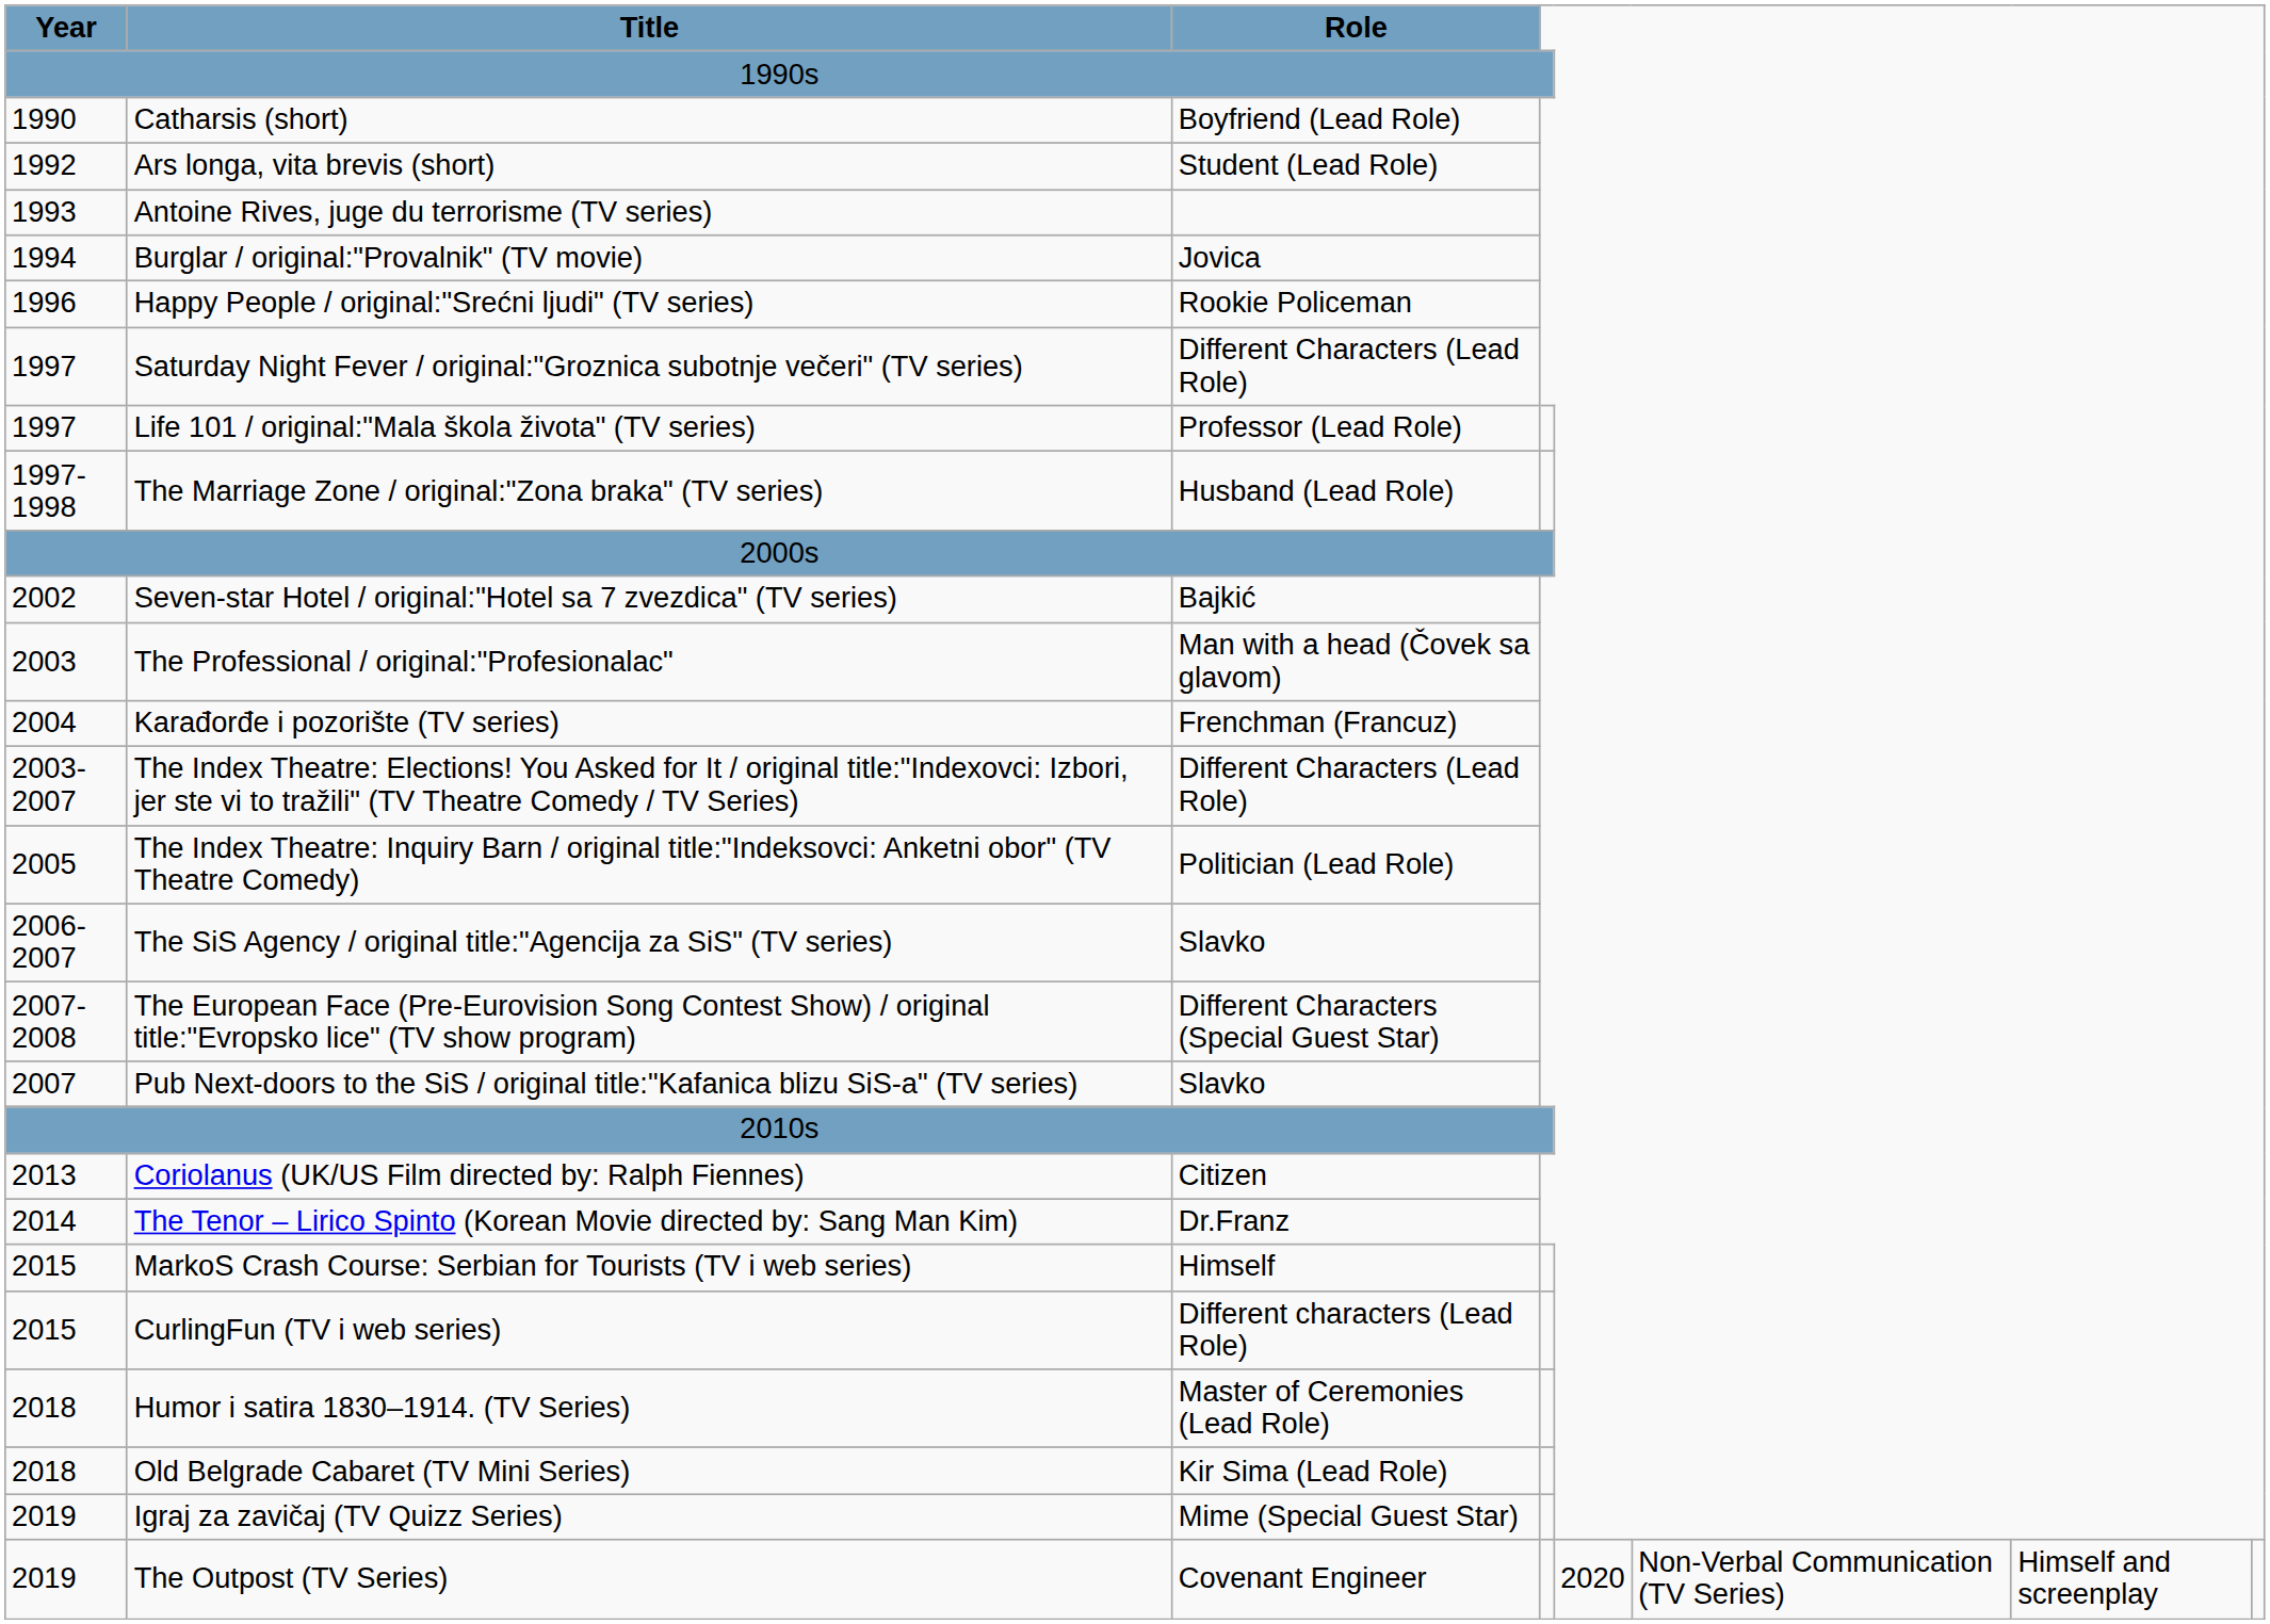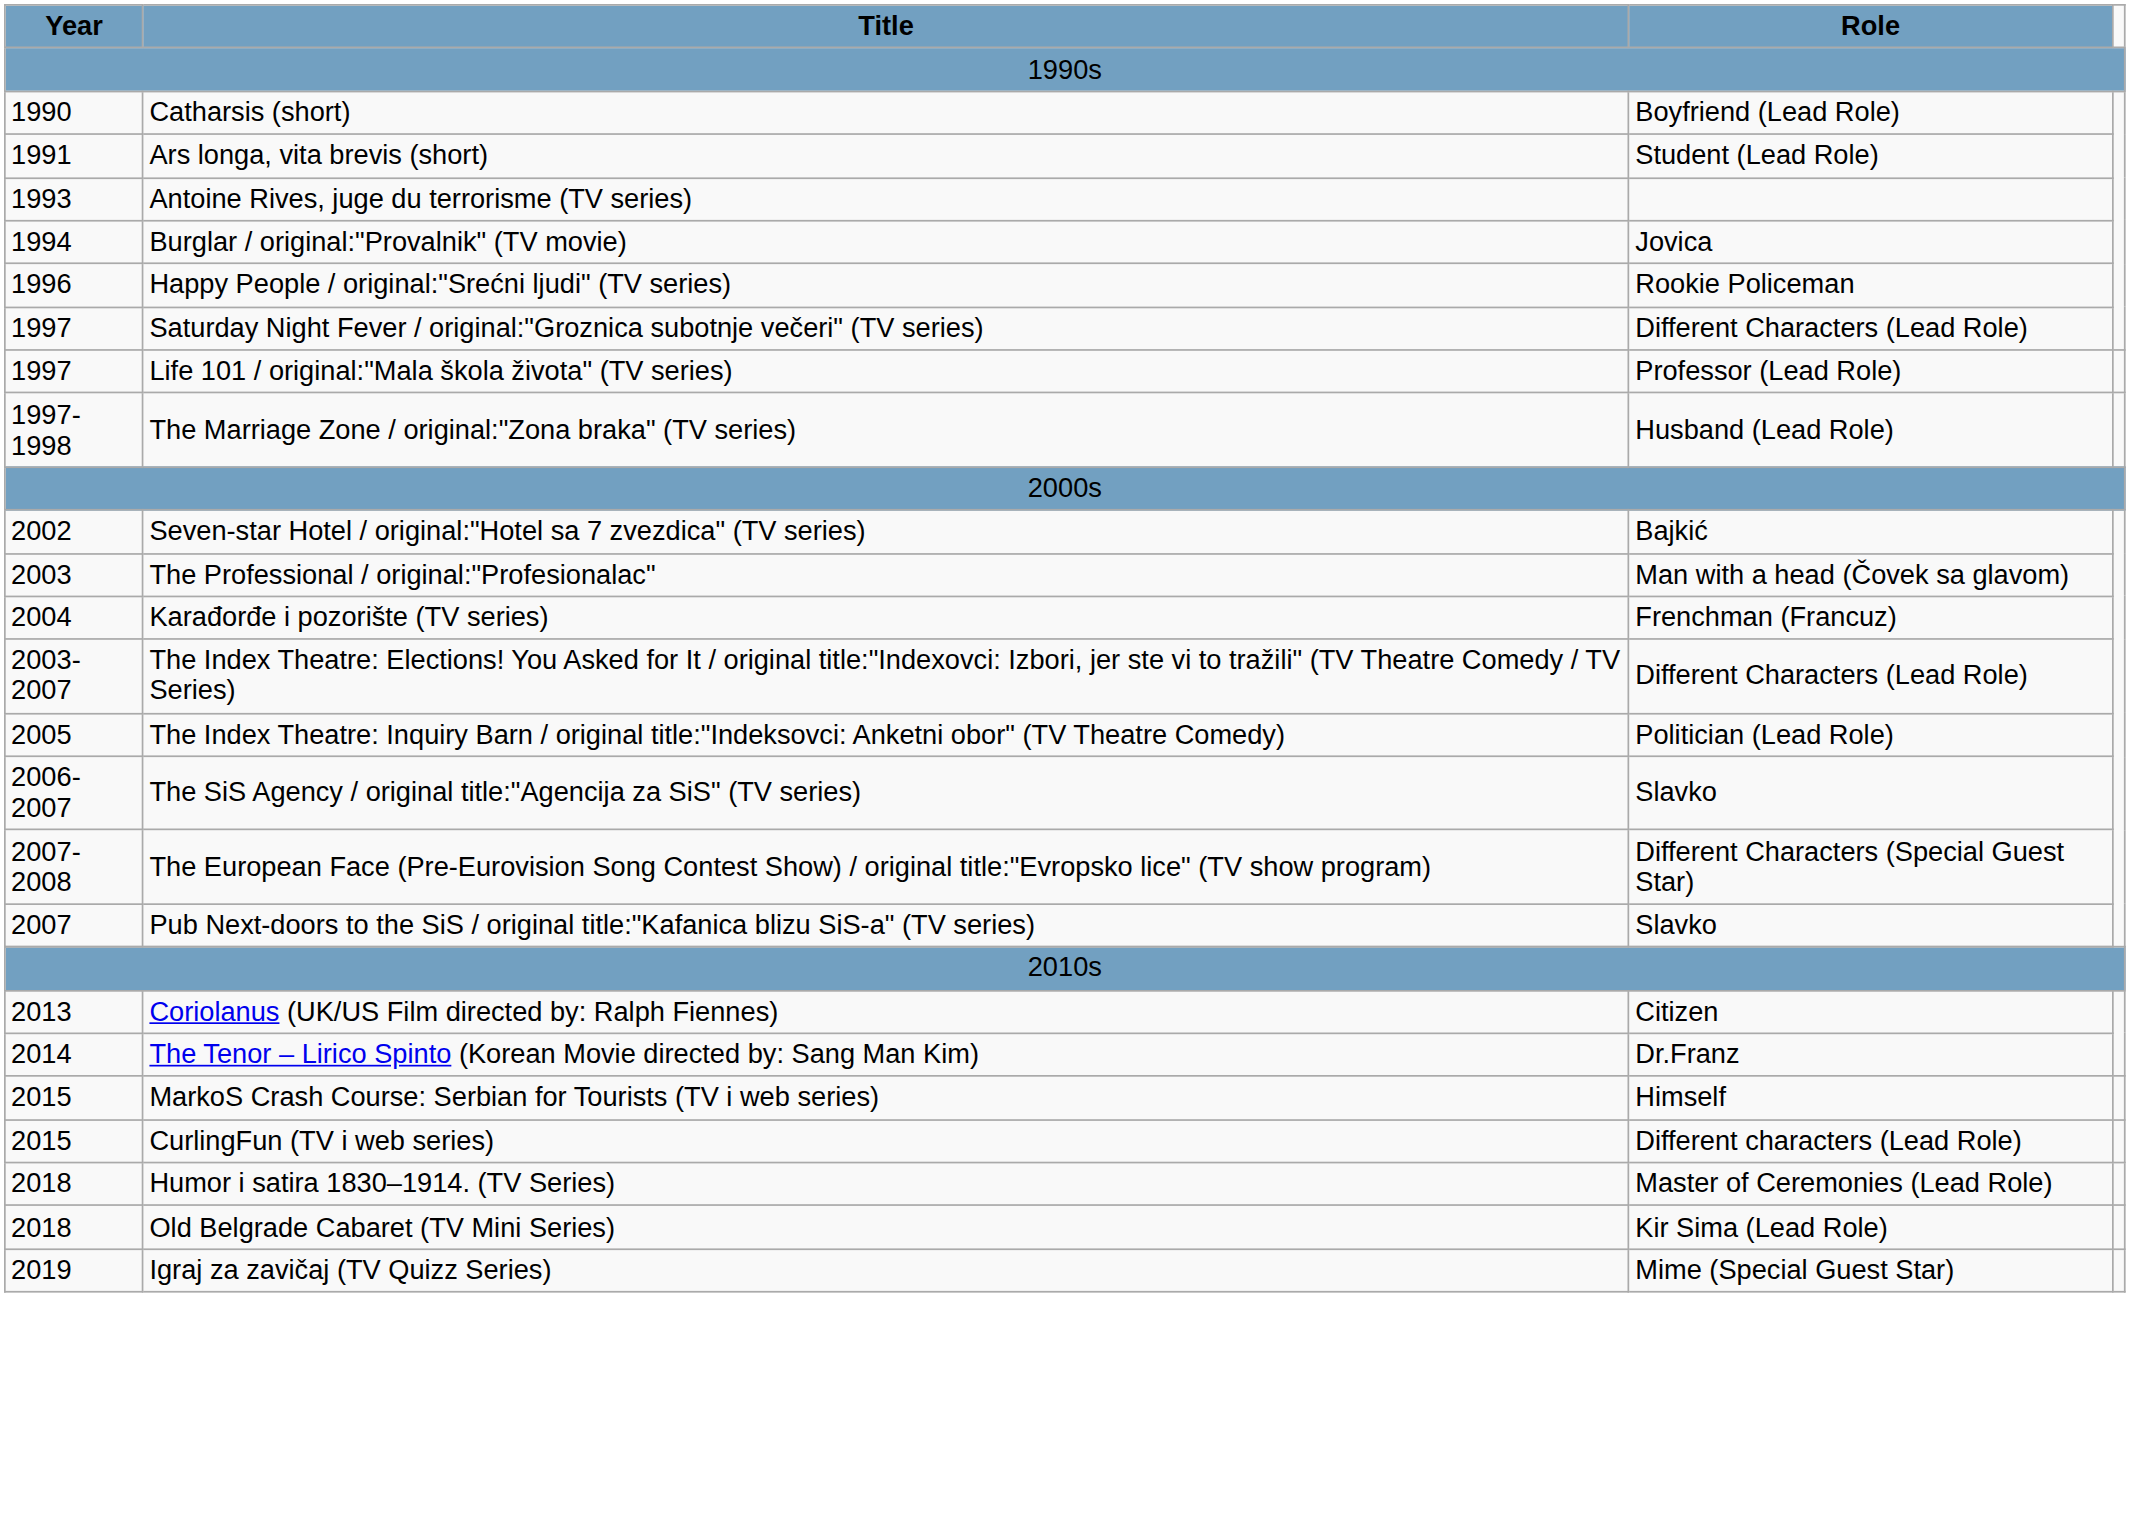Ars longa, vita brevis (short) | Year: 1992 -> 1991
- row: 2019 | The Outpost (TV Series) | Covenant Engineer | 2020 | Non-Verbal Communication (TV Series) | Himself and screenplay
